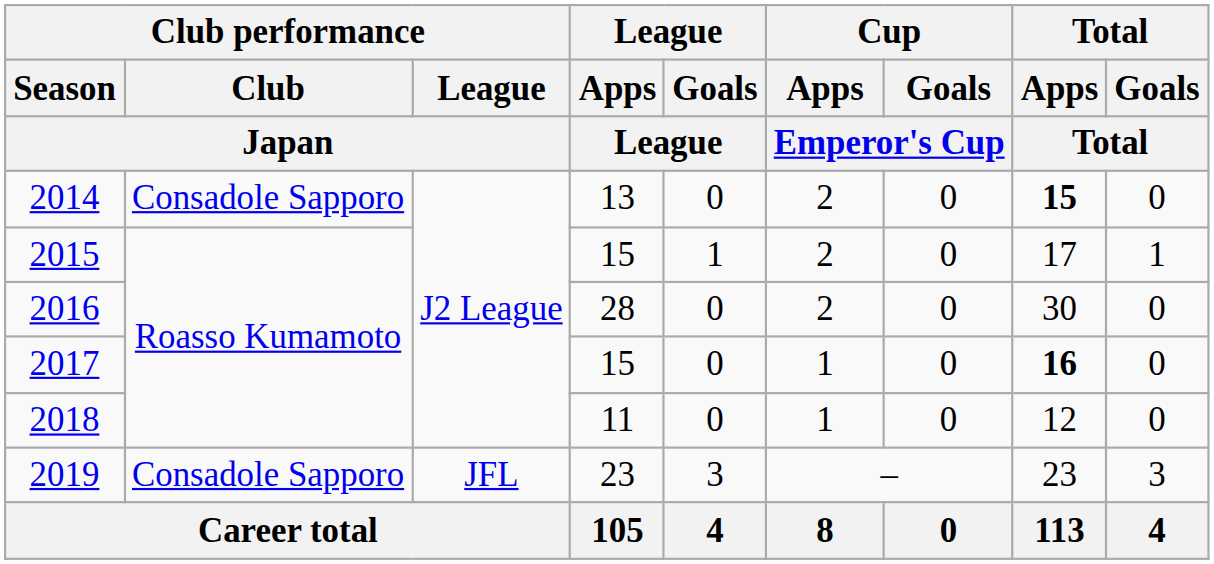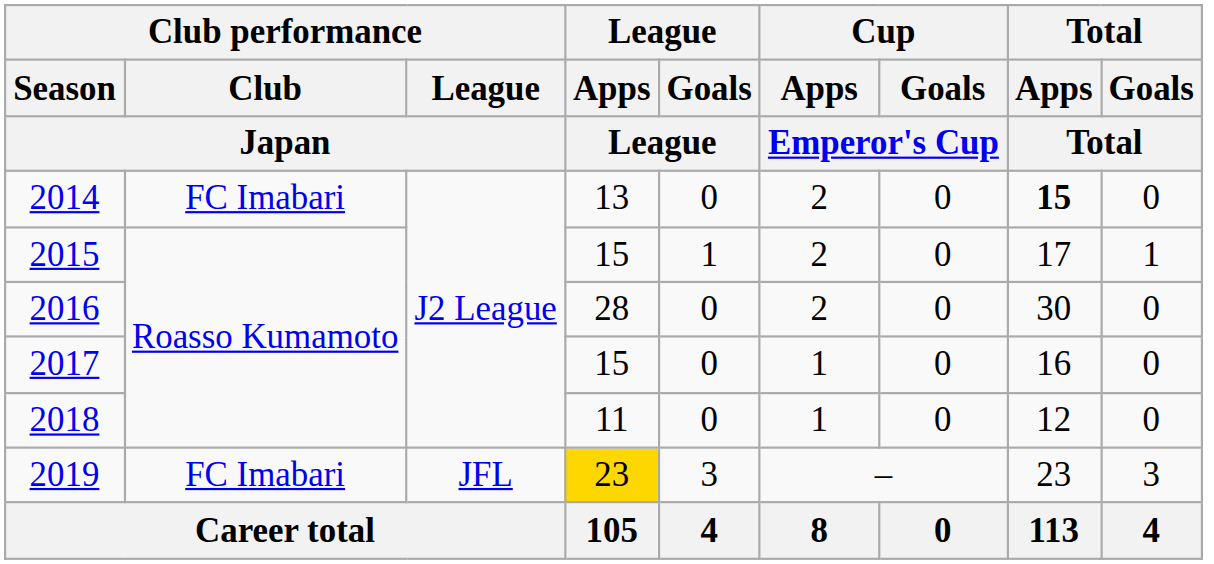2014 | Club performance / Club / Japan: Consadole Sapporo -> FC Imabari
2017 | Total / Apps / Total: bold -> normal
2019 | Club performance / Club / Japan: Consadole Sapporo -> FC Imabari
2019 | League / Apps / League: no background -> gold background
